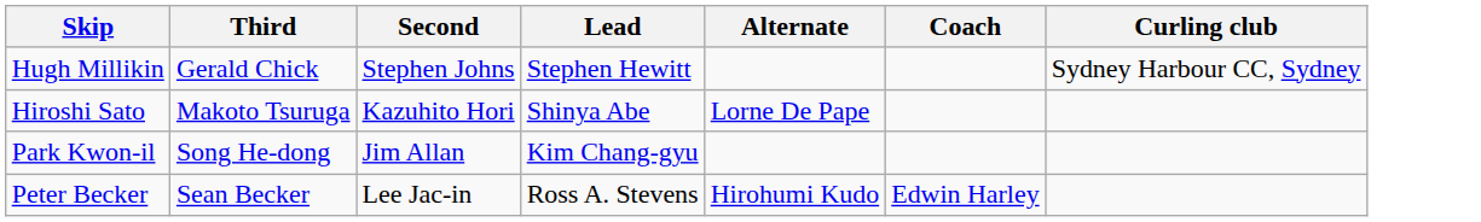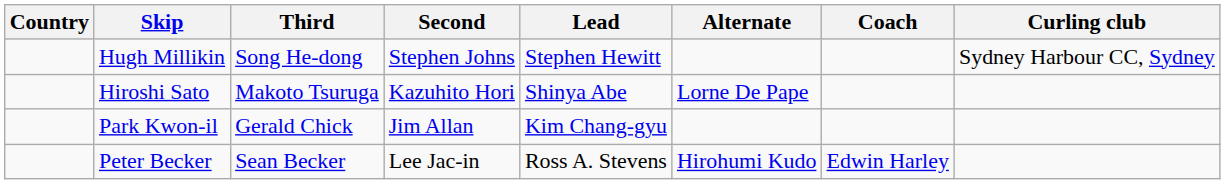+ column: Country
Hugh Millikin | Third: Gerald Chick -> Song He-dong
Park Kwon-il | Third: Song He-dong -> Gerald Chick
